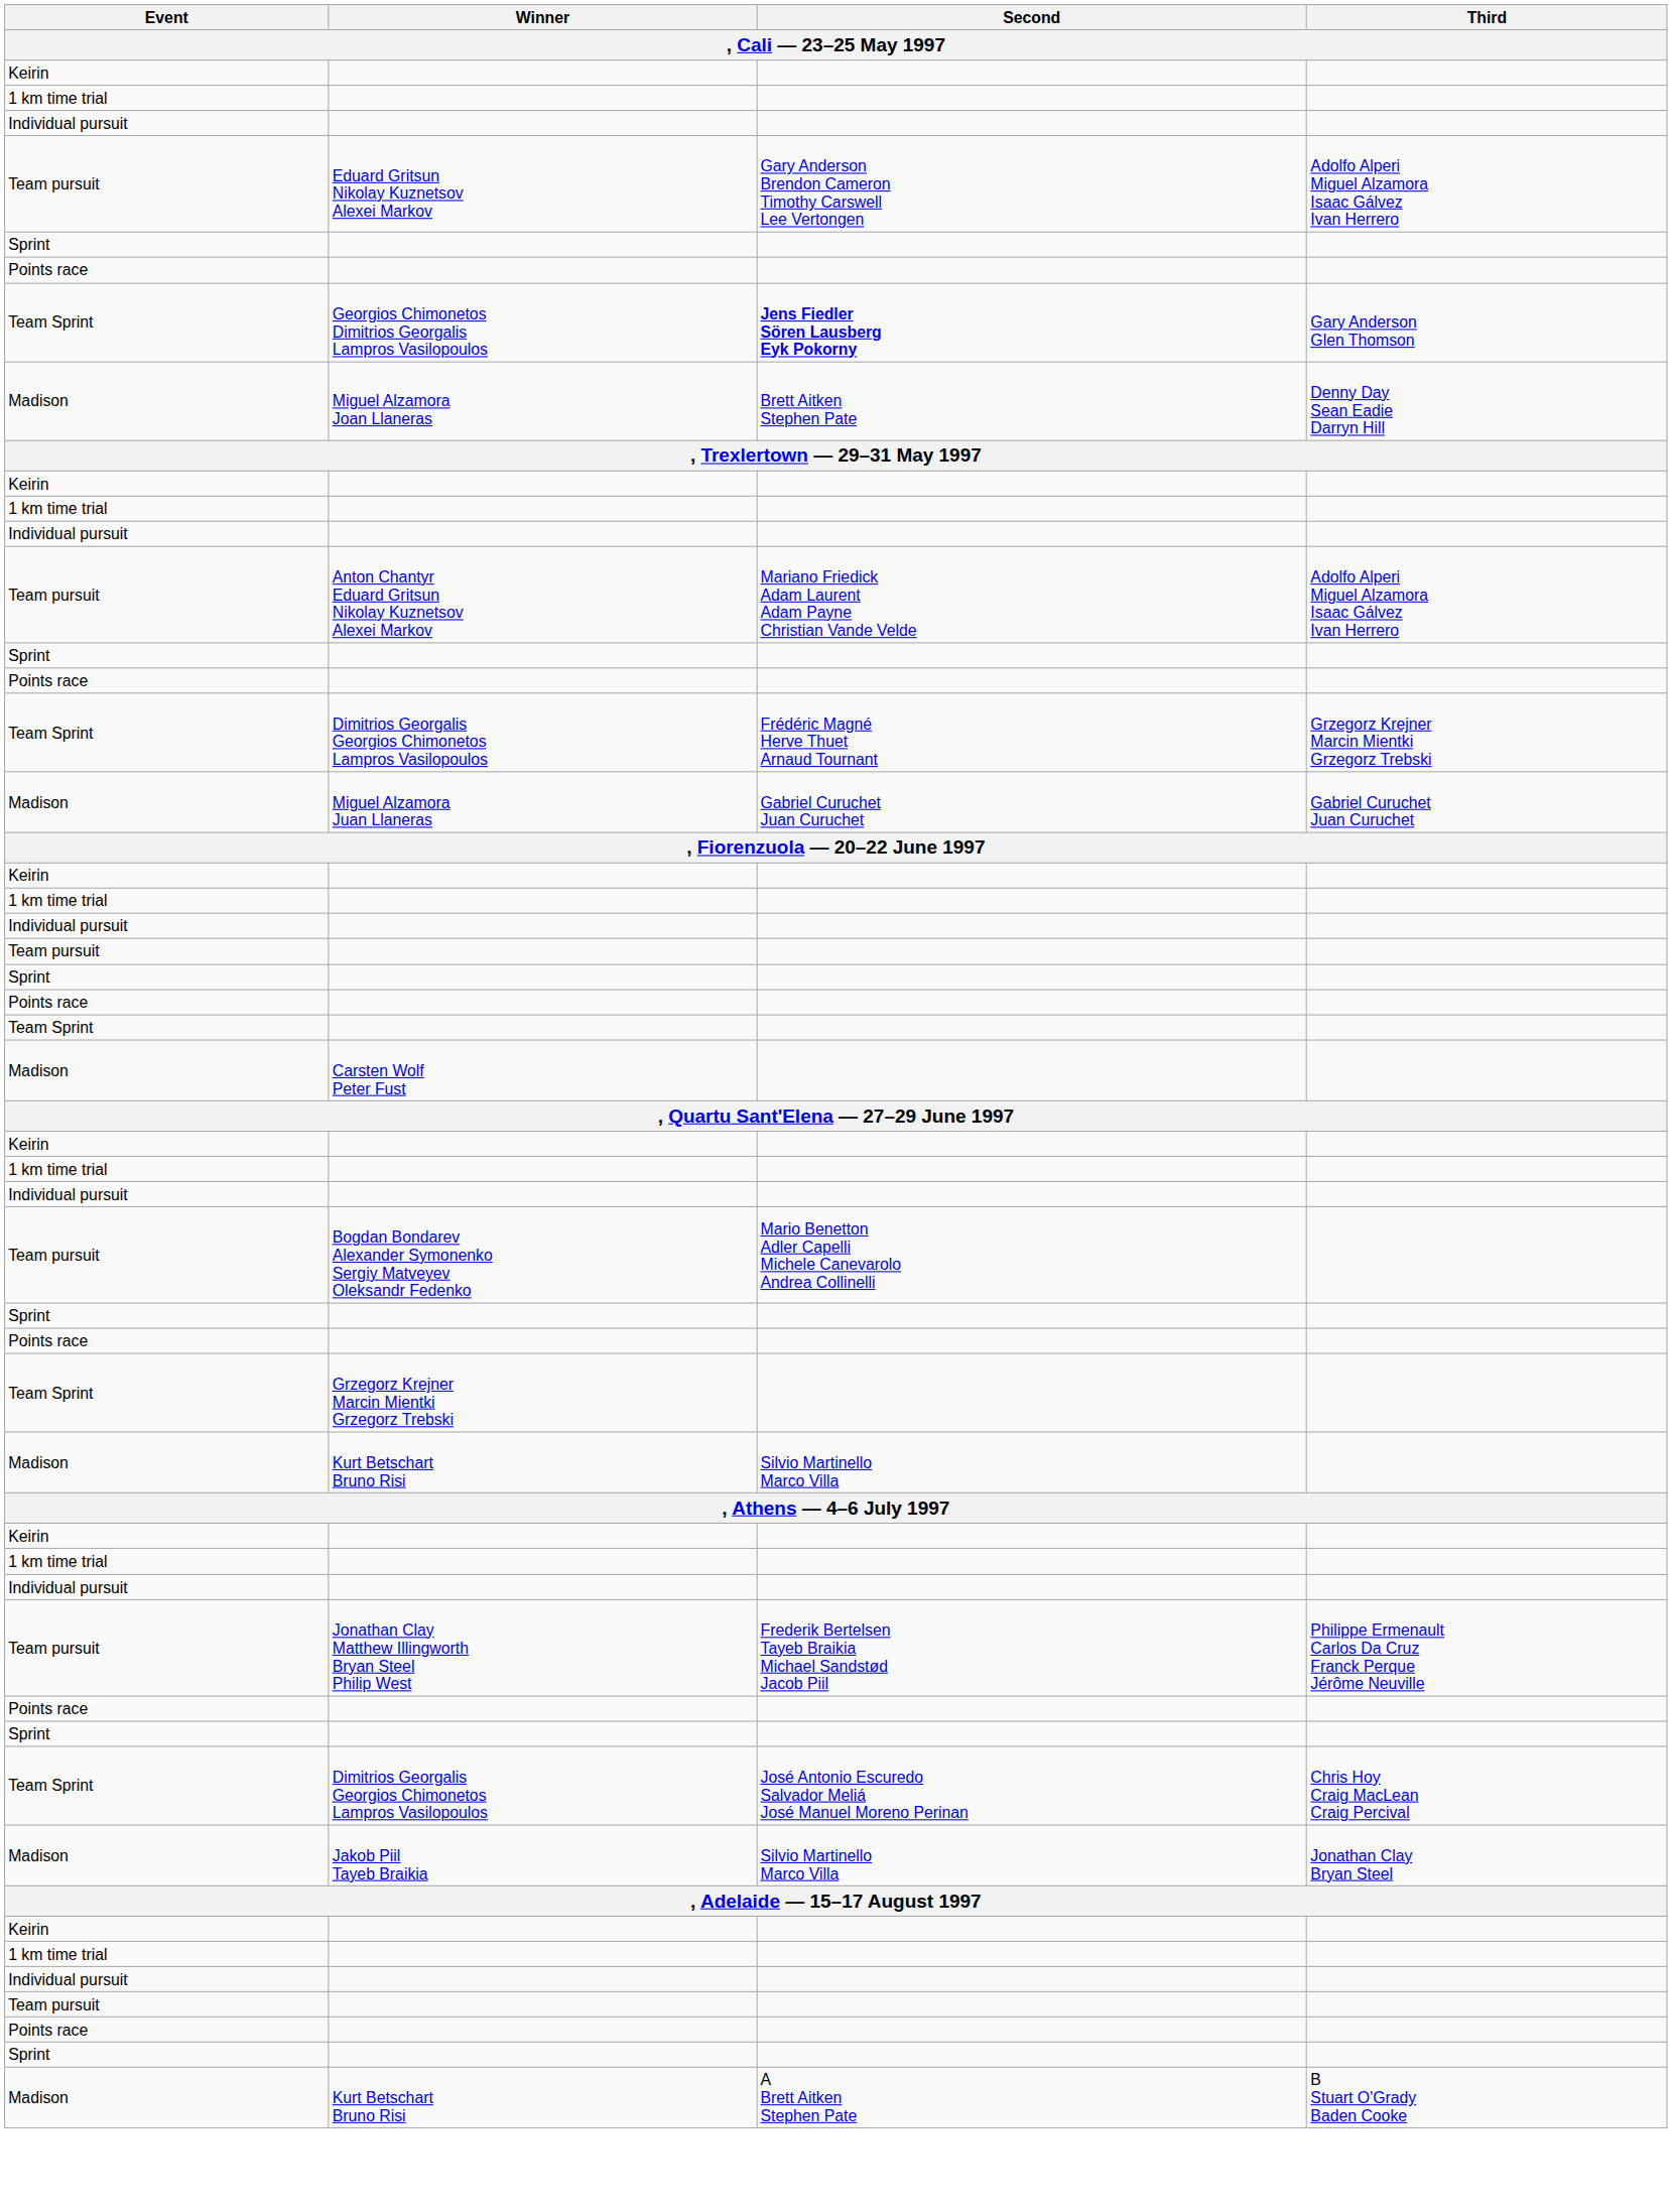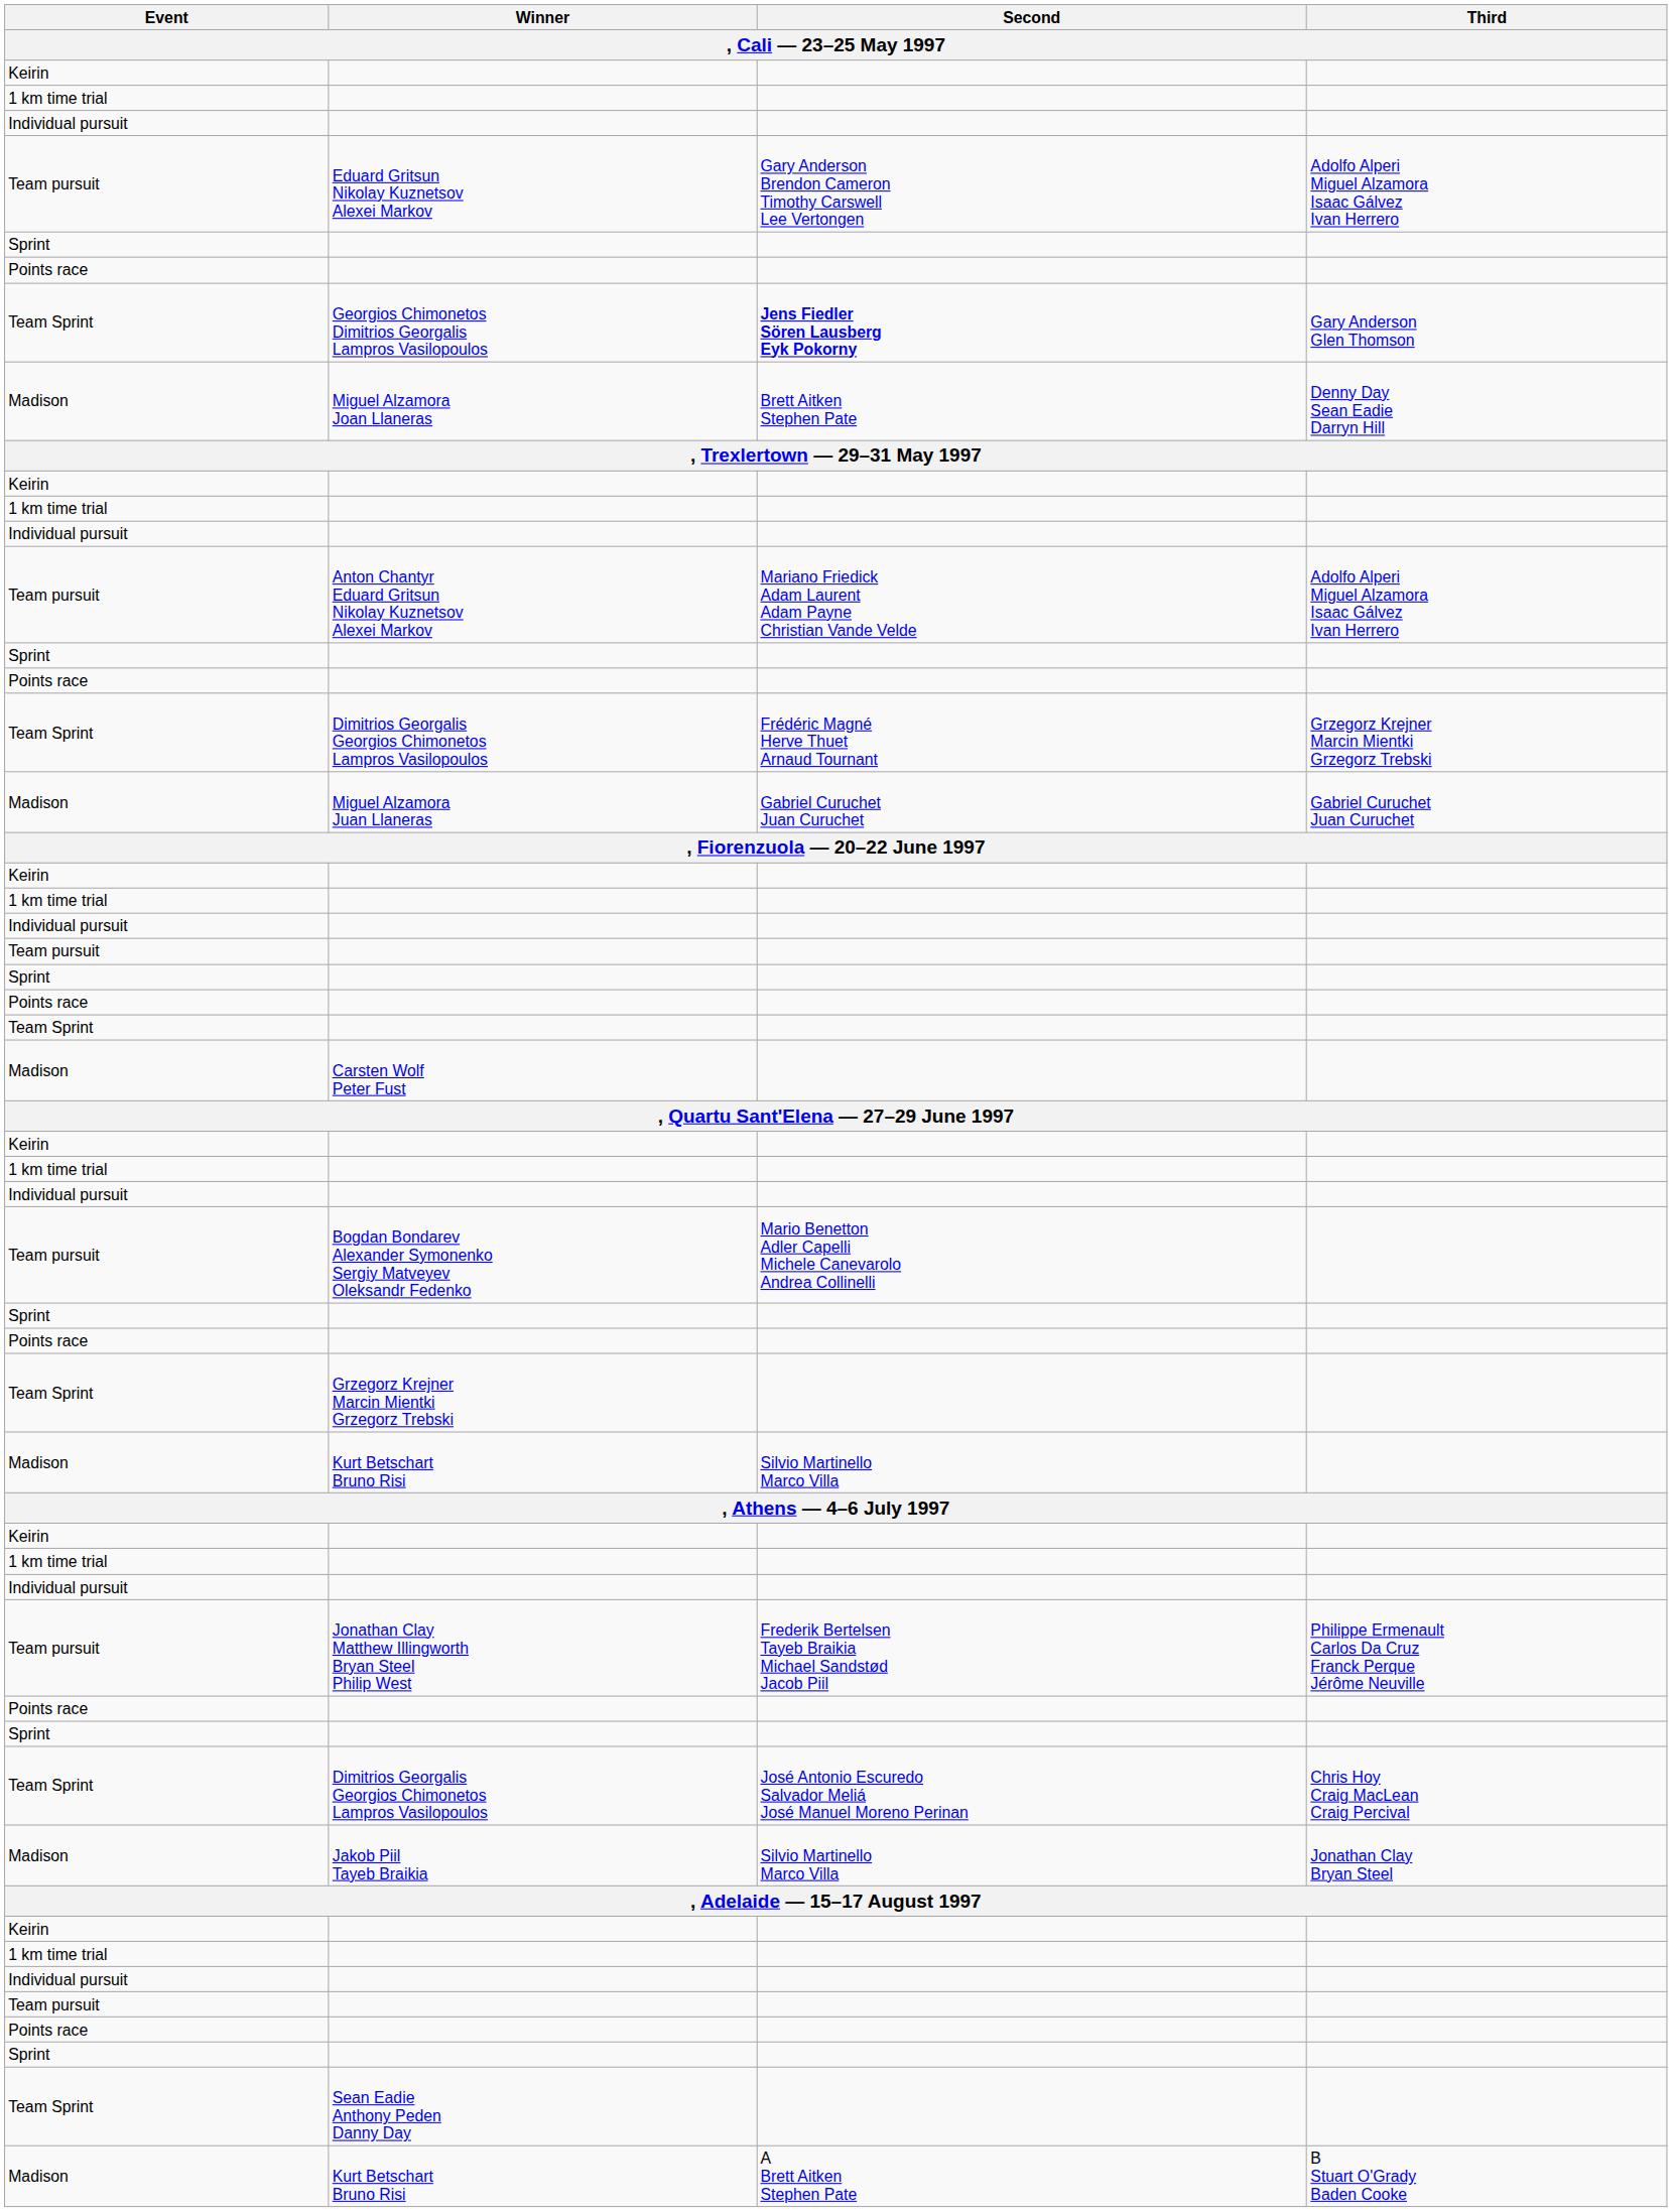+ row: Team Sprint | Sean Eadie Anthony Peden Danny Day
